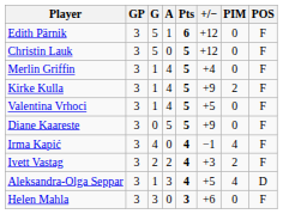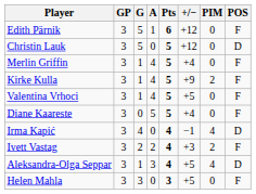Christin Lauk | POS: F -> D
Diane Kaareste | +/−: +9 -> +4
Irma Kapić | POS: F -> D
Helen Mahla | +/−: +6 -> +5
